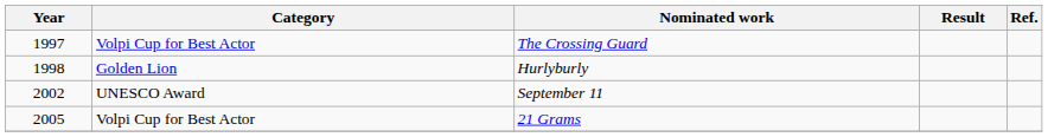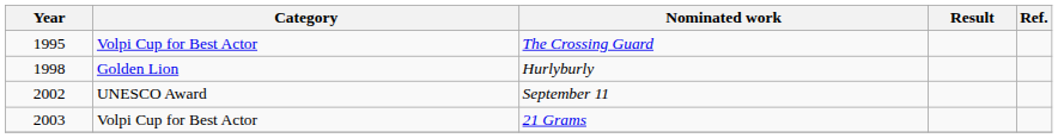The Crossing Guard | Year: 1997 -> 1995
21 Grams | Year: 2005 -> 2003
